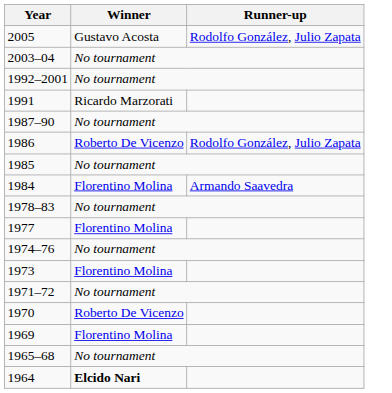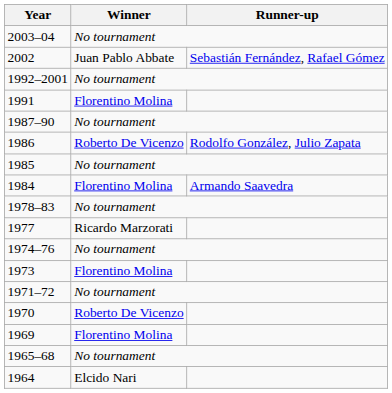- row: 2005 | Gustavo Acosta | Rodolfo González, Julio Zapata
+ row: 2002 | Juan Pablo Abbate | Sebastián Fernández, Rafael Gómez
1991 | Winner: Ricardo Marzorati -> Florentino Molina
1977 | Winner: Florentino Molina -> Ricardo Marzorati
1964 | Winner: bold -> normal
